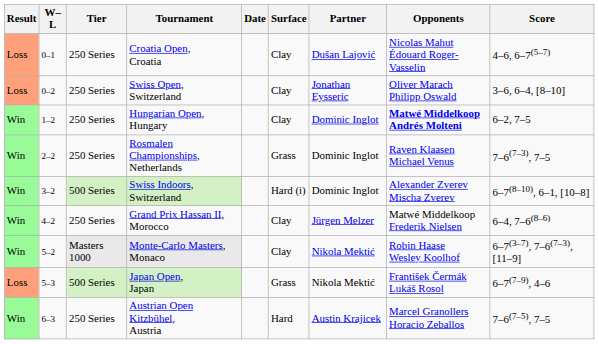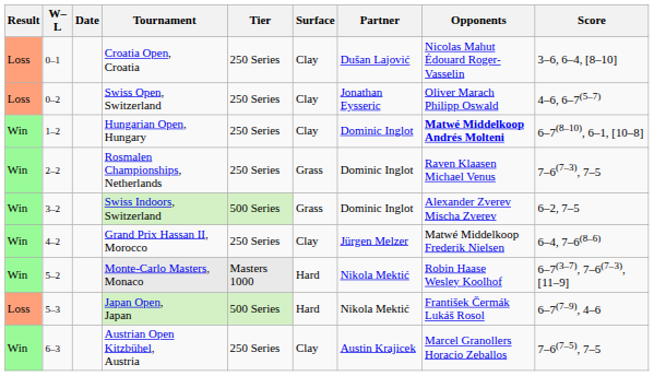columns swapped: Date <-> Tier
Croatia Open, Croatia | Score: 4–6, 6–7(5–7) -> 3–6, 6–4, [8–10]
Swiss Open, Switzerland | Score: 3–6, 6–4, [8–10] -> 4–6, 6–7(5–7)
Hungarian Open, Hungary | Score: 6–2, 7–5 -> 6–7(8–10), 6–1, [10–8]
Swiss Indoors, Switzerland | Surface: Hard (i) -> Grass
Swiss Indoors, Switzerland | Score: 6–7(8–10), 6–1, [10–8] -> 6–2, 7–5
Monte-Carlo Masters, Monaco | Surface: Clay -> Hard
Japan Open, Japan | Surface: Grass -> Hard
Austrian Open Kitzbühel, Austria | Surface: Hard -> Clay
